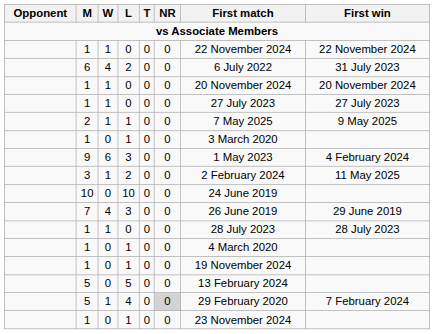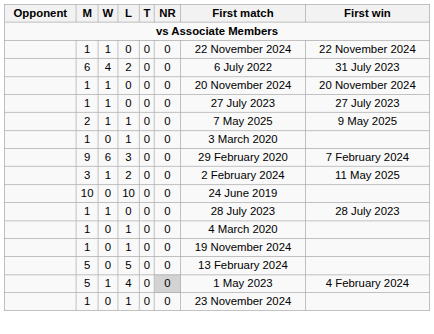9 | First match: 1 May 2023 -> 29 February 2020
9 | First win: 4 February 2024 -> 7 February 2024
- row: 7 | 4 | 3 | 0 | 0 | 26 June 2019 | 29 June 2019
5 / 4 | First match: 29 February 2020 -> 1 May 2023
5 / 4 | First win: 7 February 2024 -> 4 February 2024
